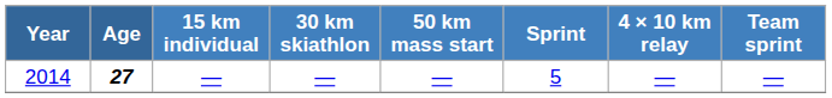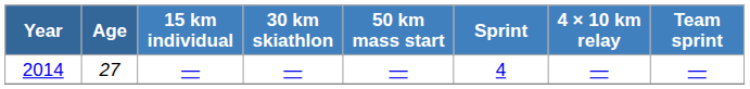2014 | Age: bold -> normal
2014 | Sprint: 5 -> 4
